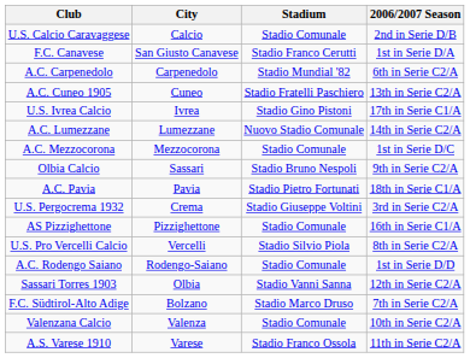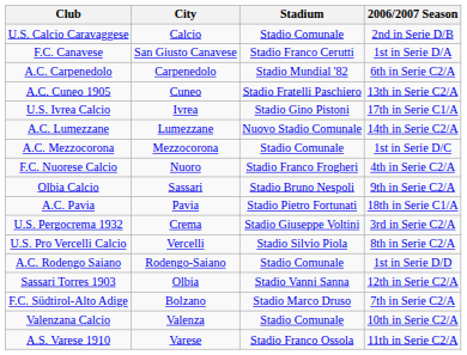+ row: F.C. Nuorese Calcio | Nuoro | Stadio Franco Frogheri | 4th in Serie C2/A
- row: AS Pizzighettone | Pizzighettone | Stadio Comunale | 16th in Serie C1/A
